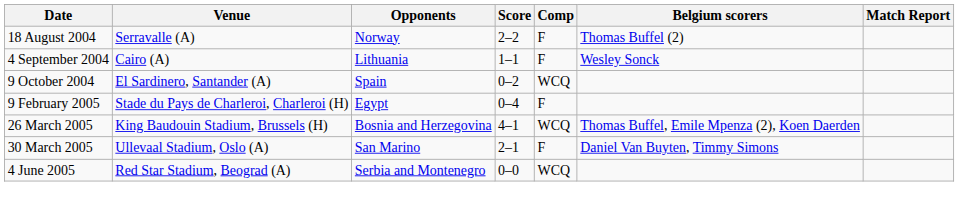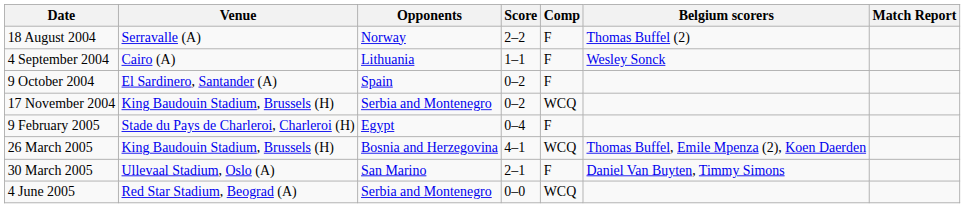9 October 2004 | Comp: WCQ -> F
+ row: 17 November 2004 | King Baudouin Stadium, Brussels (H) | Serbia and Montenegro | 0–2 | WCQ
